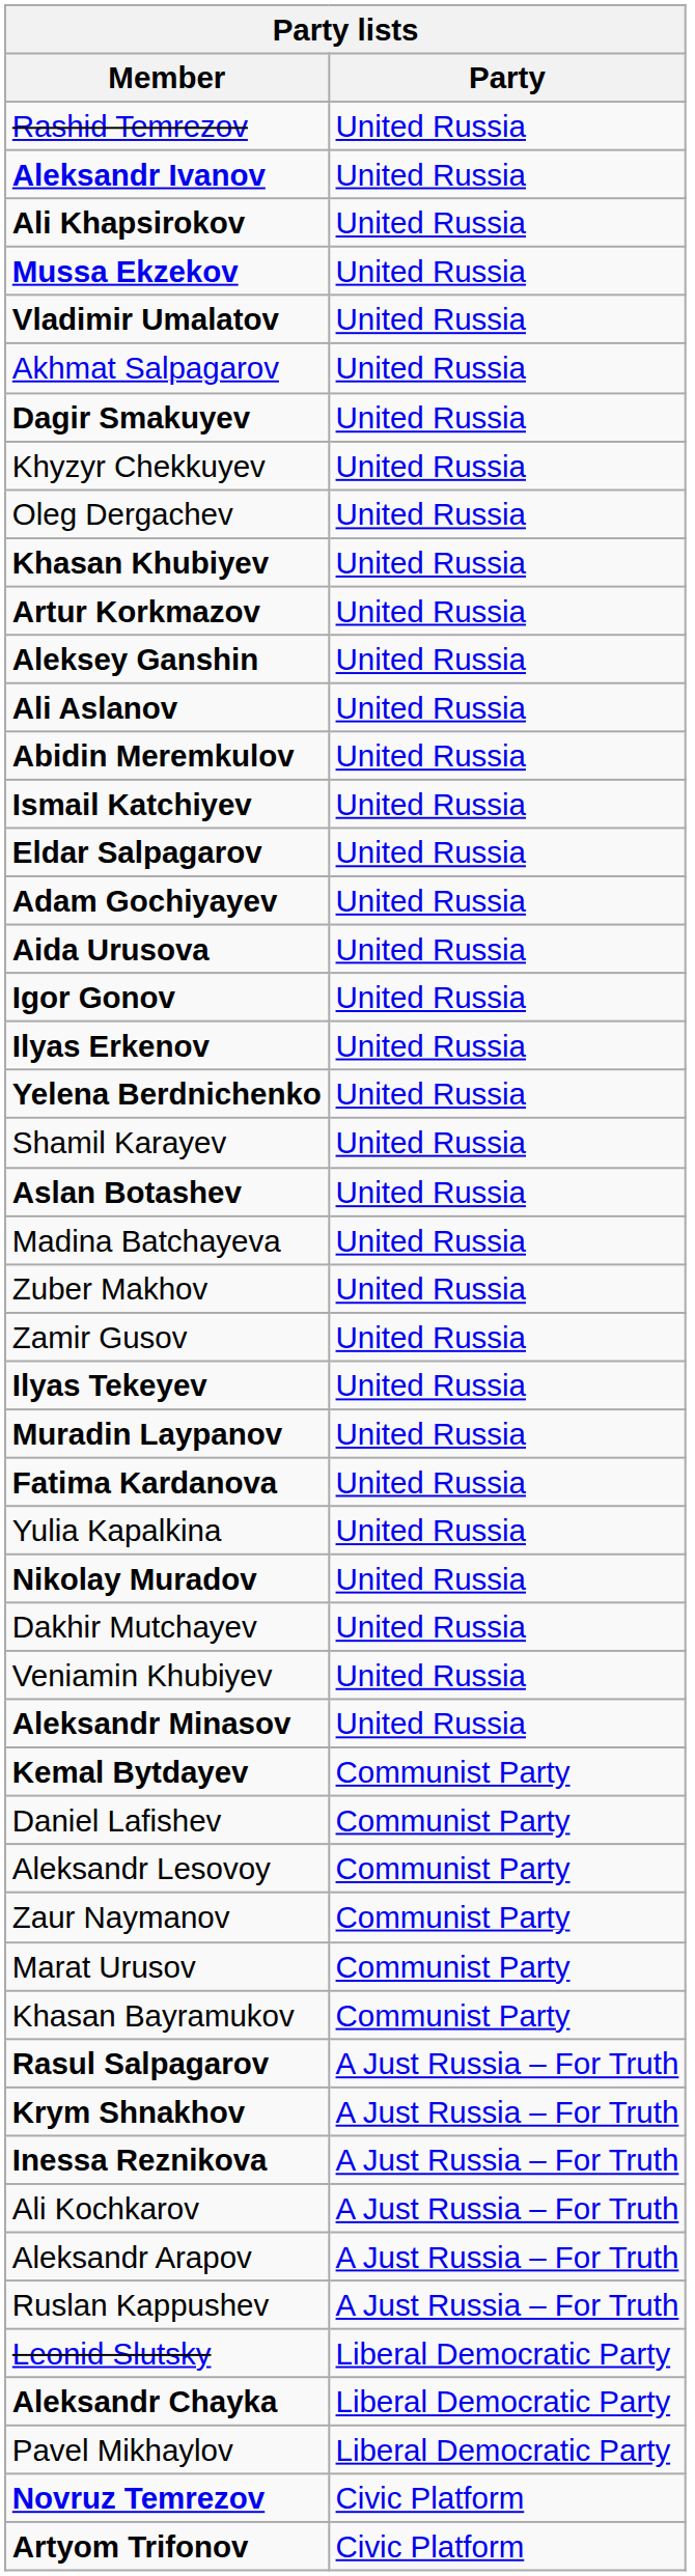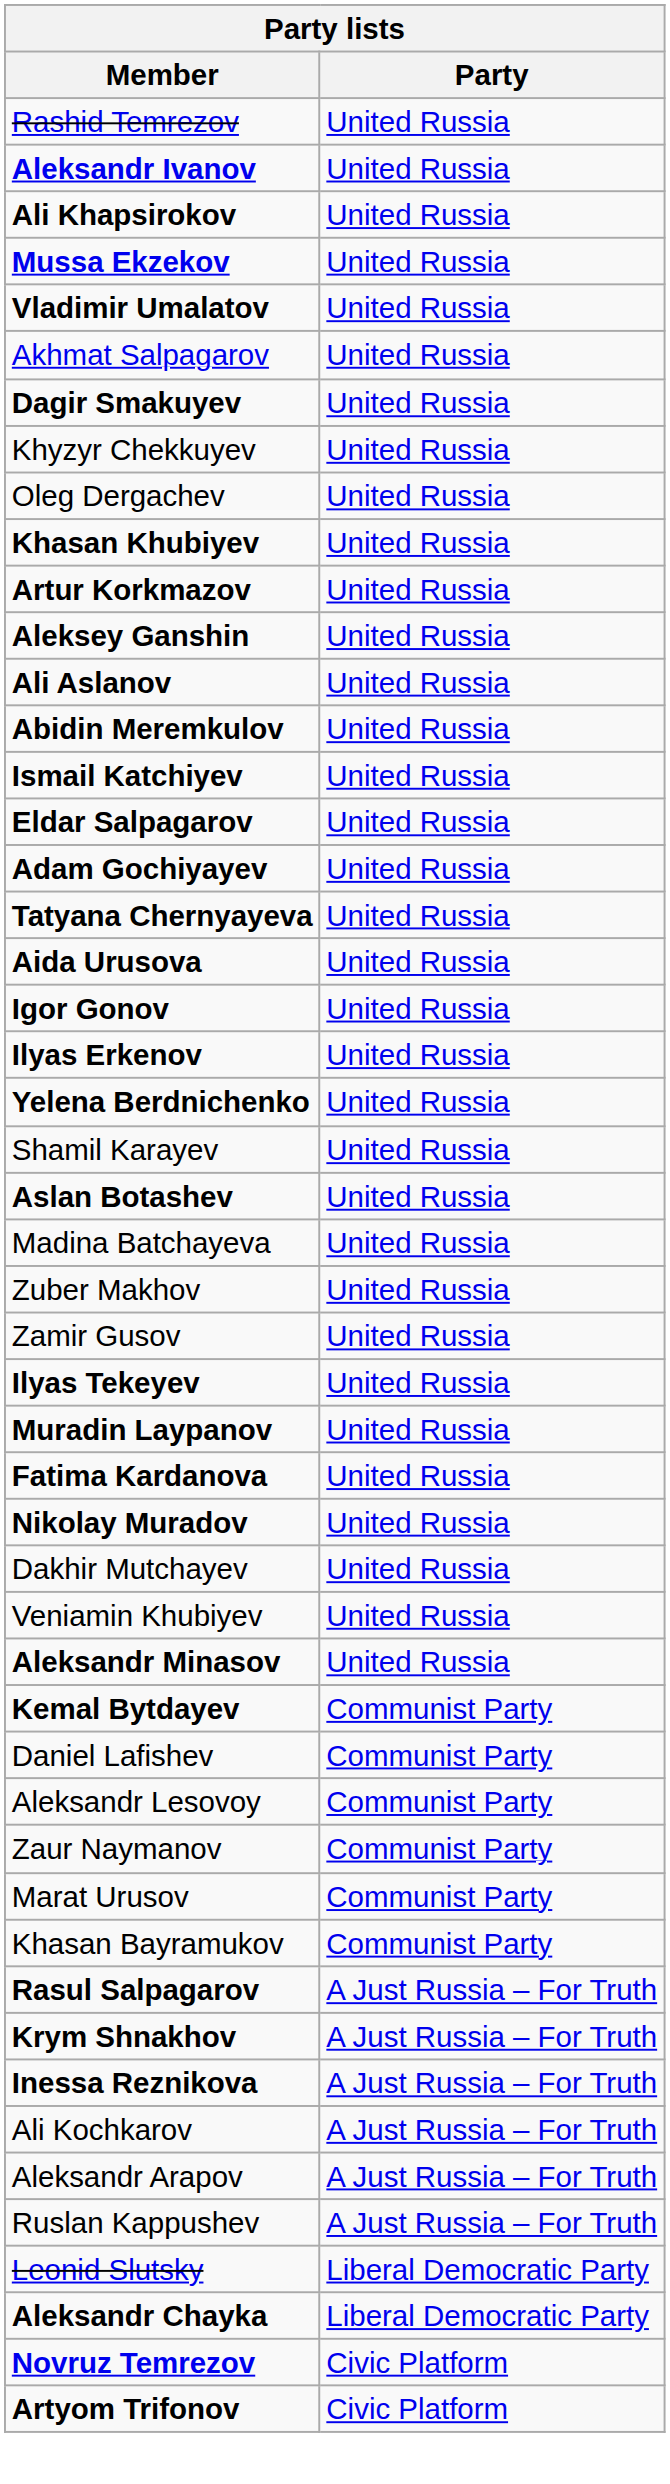+ row: Tatyana Chernyayeva | United Russia
- row: Yulia Kapalkina | United Russia
- row: Pavel Mikhaylov | Liberal Democratic Party
